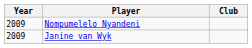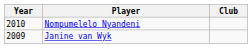Nompumelelo Nyandeni | Year: 2009 -> 2010
